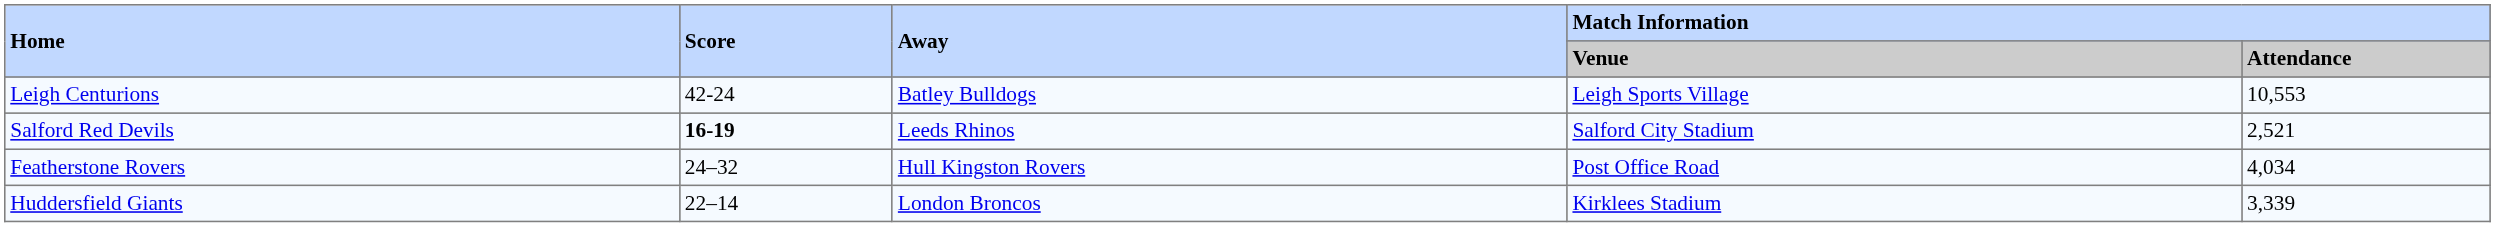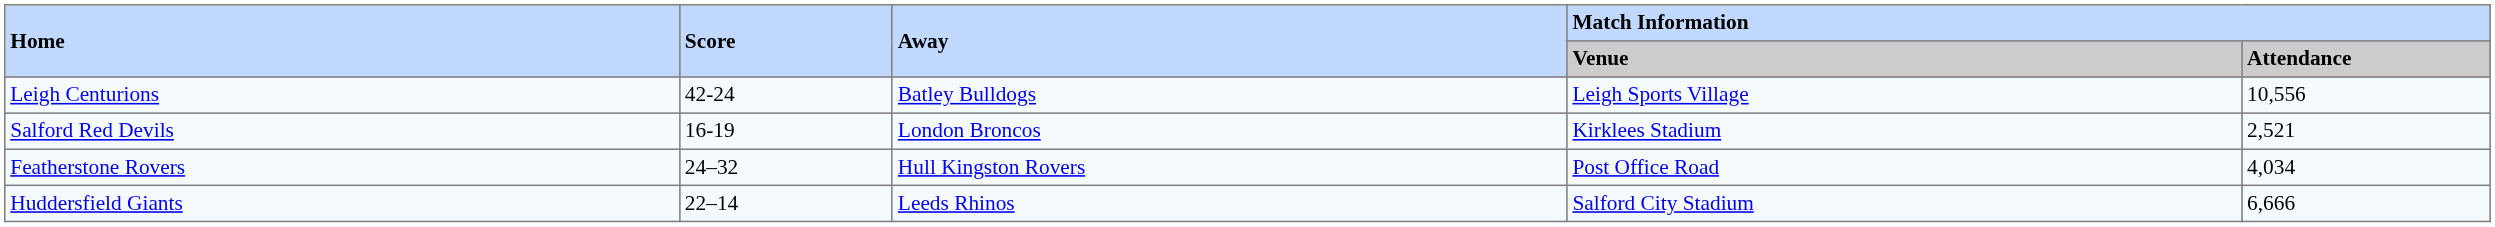Leigh Centurions | Match Information / Attendance: 10,553 -> 10,556
Salford Red Devils | Score: bold -> normal
Salford Red Devils | Away: Leeds Rhinos -> London Broncos
Salford Red Devils | Match Information / Venue: Salford City Stadium -> Kirklees Stadium
Huddersfield Giants | Away: London Broncos -> Leeds Rhinos
Huddersfield Giants | Match Information / Venue: Kirklees Stadium -> Salford City Stadium
Huddersfield Giants | Match Information / Attendance: 3,339 -> 6,666
